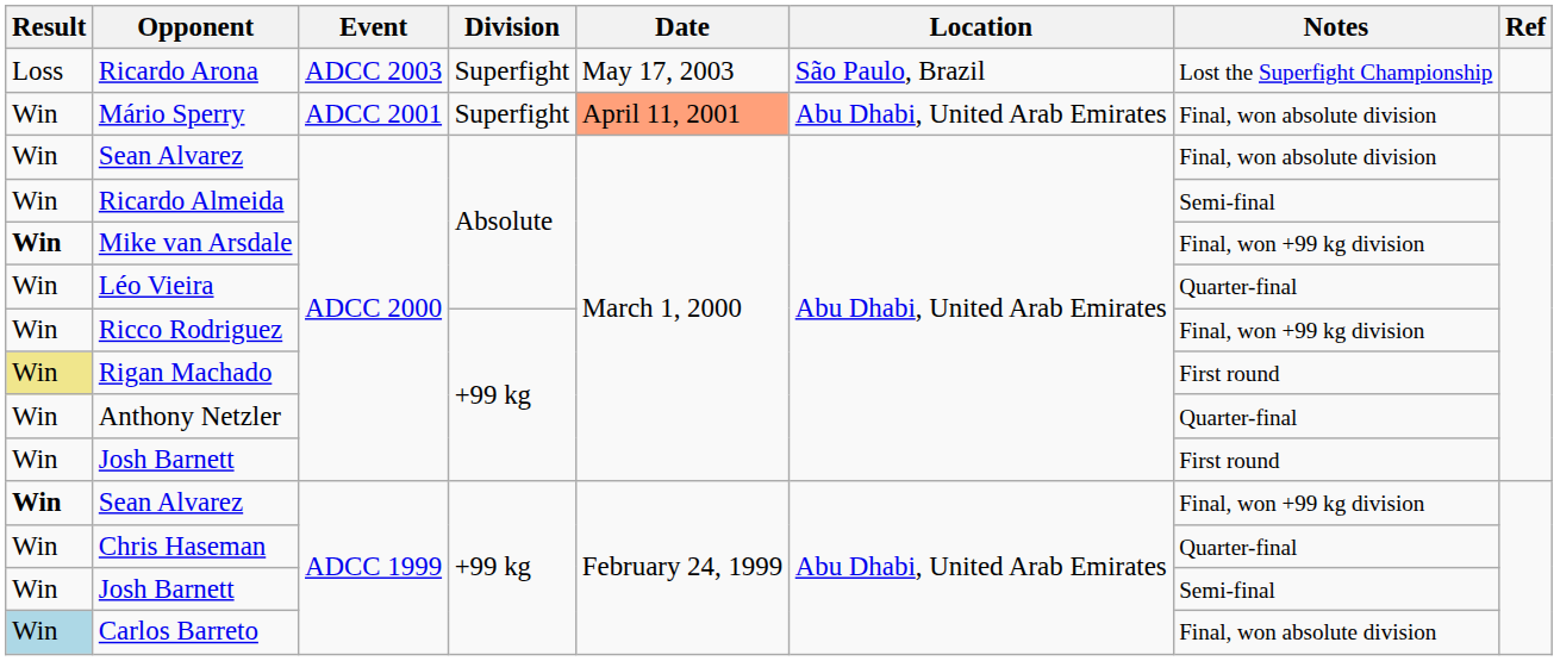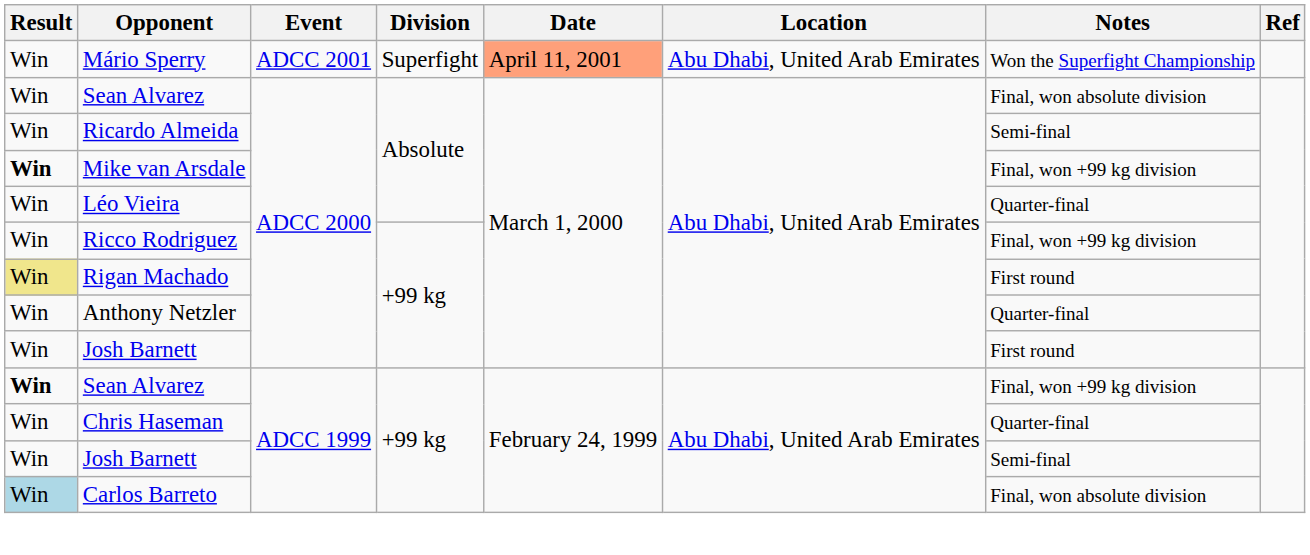- row: Loss | Ricardo Arona | ADCC 2003 | Superfight | May 17, 2003 | São Paulo, Brazil | Lost the Superfight Championship
Mário Sperry | Notes: Final, won absolute division -> Won the Superfight Championship
